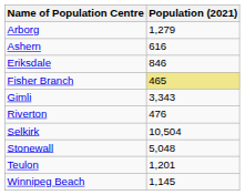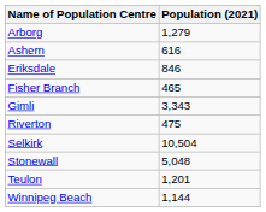Fisher Branch | Population (2021): khaki background -> no background
Riverton | Population (2021): 476 -> 475
Winnipeg Beach | Population (2021): 1,145 -> 1,144
